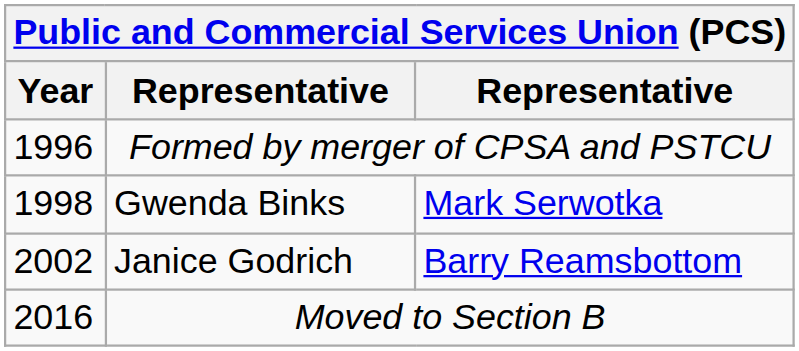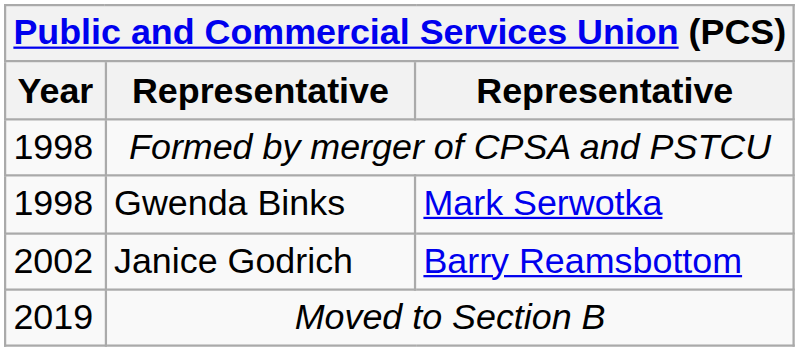Formed by merger of CPSA and PSTCU | Year: 1996 -> 1998
Moved to Section B | Year: 2016 -> 2019
